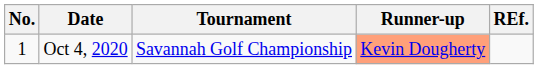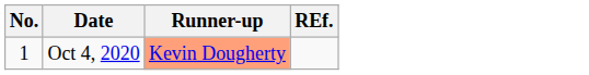- column: Tournament | Savannah Golf Championship
